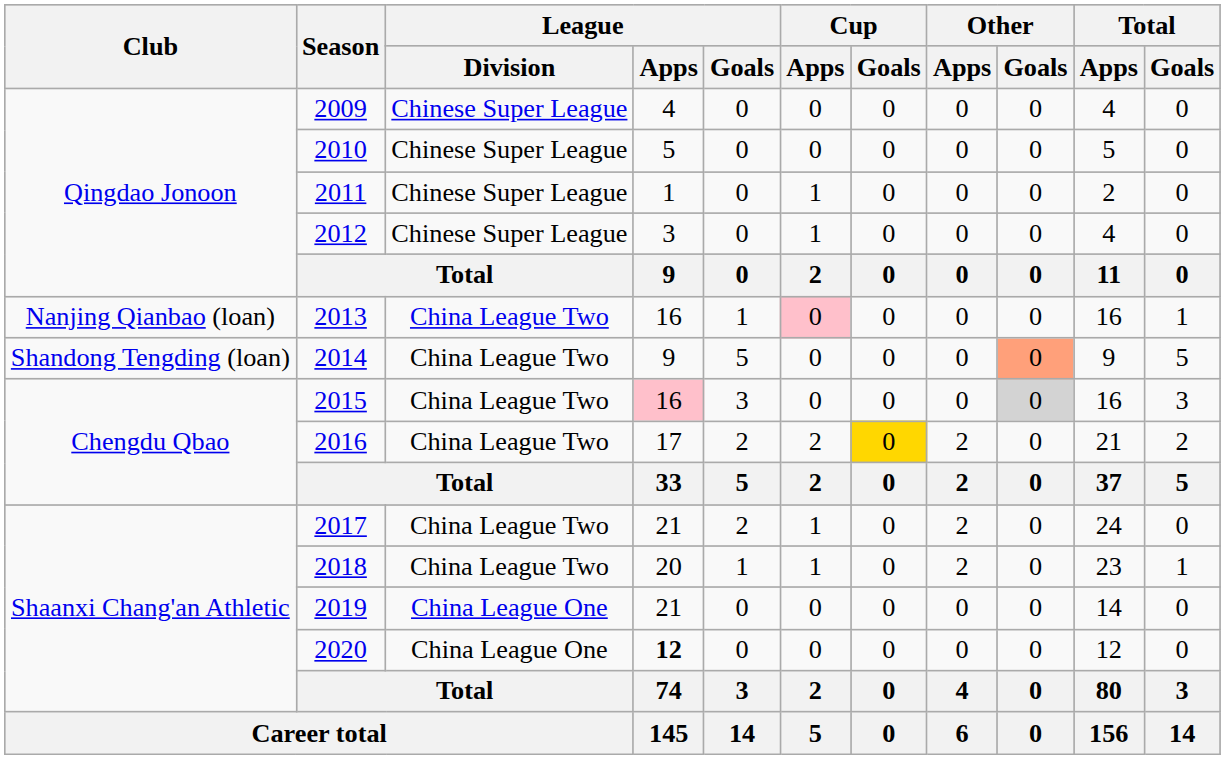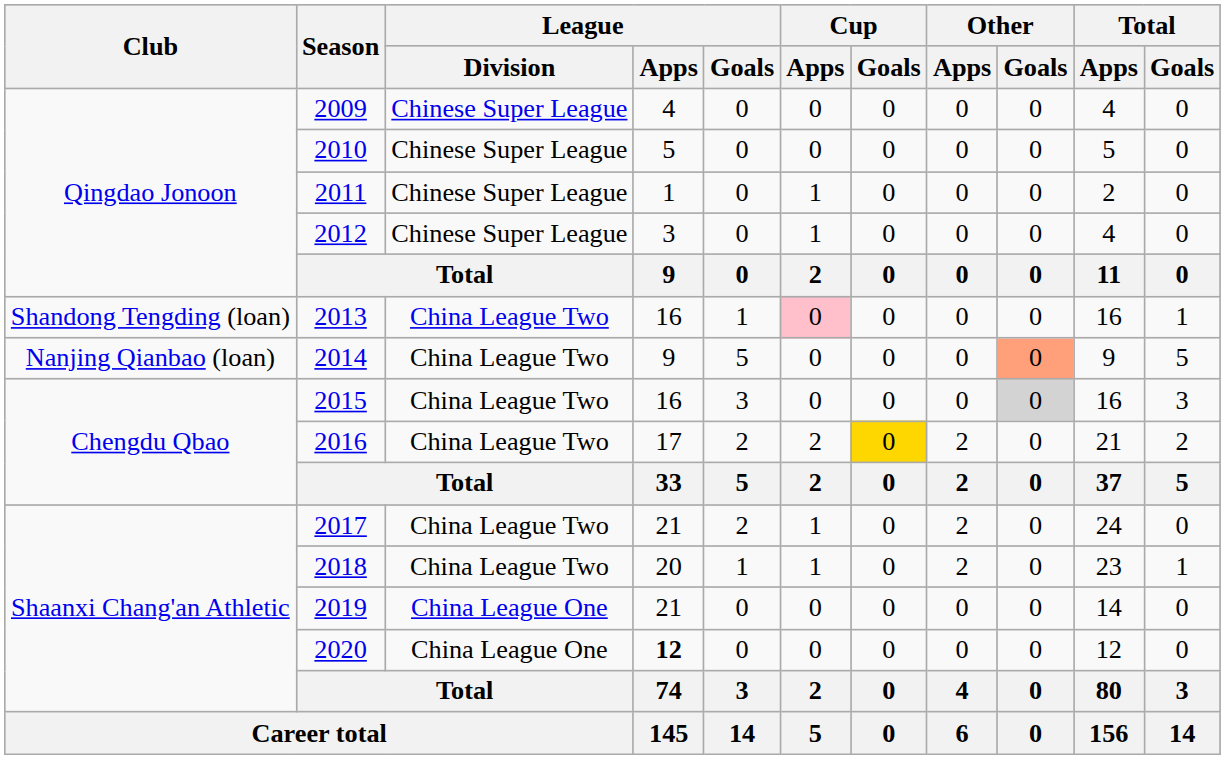2013 | Club: Nanjing Qianbao (loan) -> Shandong Tengding (loan)
2014 | Club: Shandong Tengding (loan) -> Nanjing Qianbao (loan)
2015 | League / Apps: pink background -> no background
